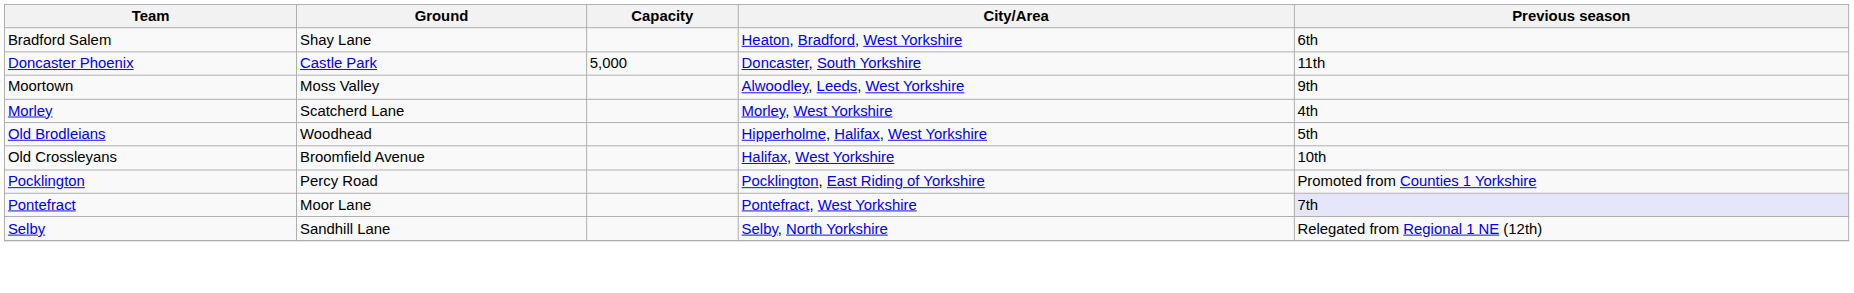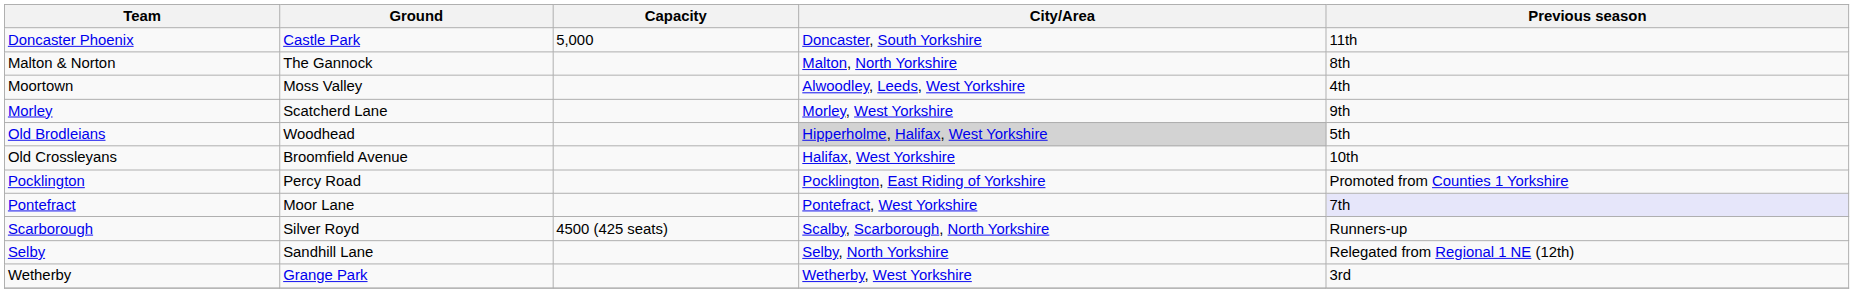- row: Bradford Salem | Shay Lane | Heaton, Bradford, West Yorkshire | 6th
+ row: Malton & Norton | The Gannock | Malton, North Yorkshire | 8th
Moortown | Previous season: 9th -> 4th
Morley | Previous season: 4th -> 9th
Old Brodleians | City/Area: no background -> lightgrey background
+ row: Scarborough | Silver Royd | 4500 (425 seats) | Scalby, Scarborough, North Yorkshire | Runners-up
+ row: Wetherby | Grange Park | Wetherby, West Yorkshire | 3rd
